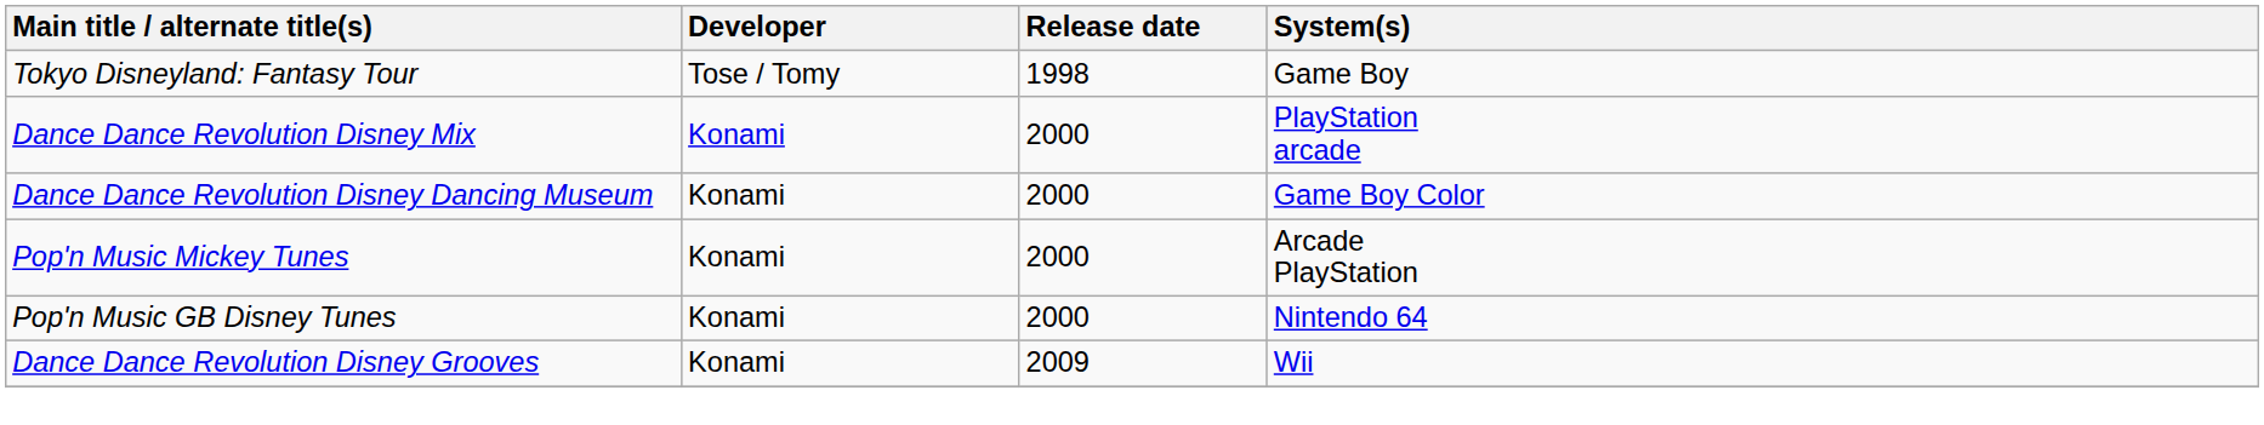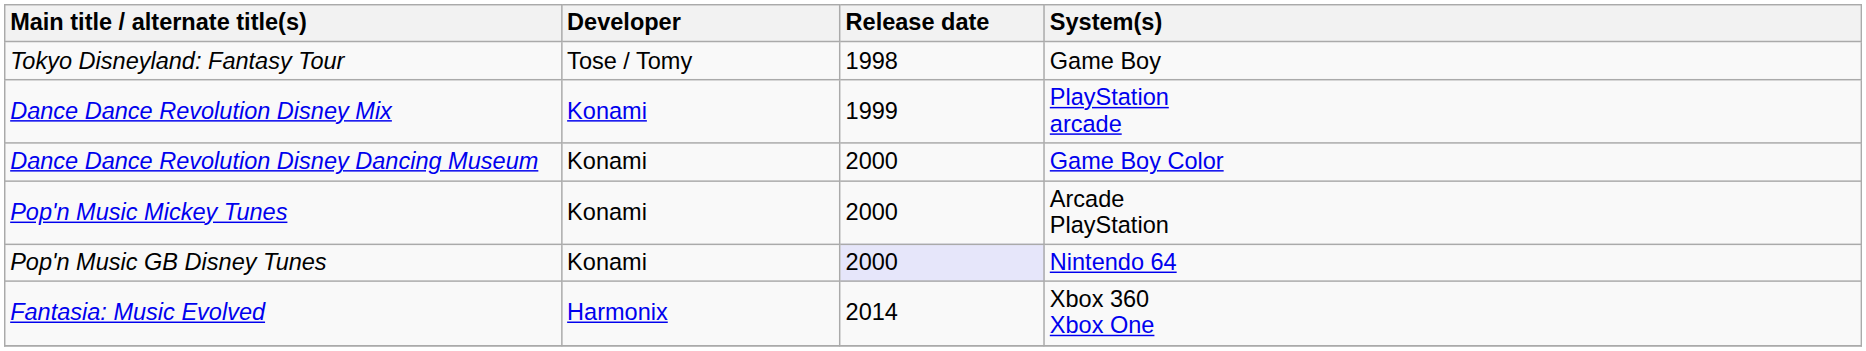Dance Dance Revolution Disney Mix | Release date: 2000 -> 1999
Pop'n Music GB Disney Tunes | Release date: no background -> lavender background
- row: Dance Dance Revolution Disney Grooves | Konami | 2009 | Wii
+ row: Fantasia: Music Evolved | Harmonix | 2014 | Xbox 360 Xbox One
